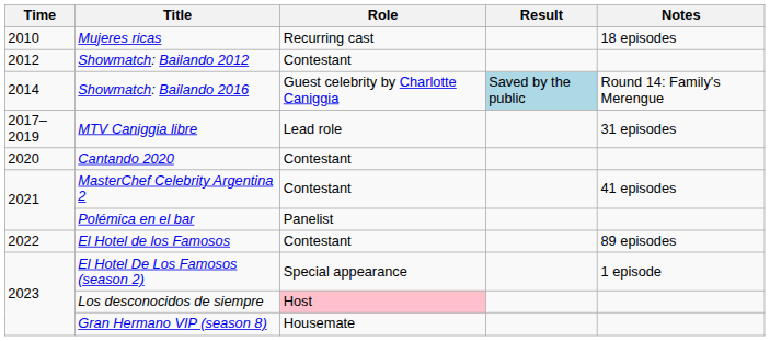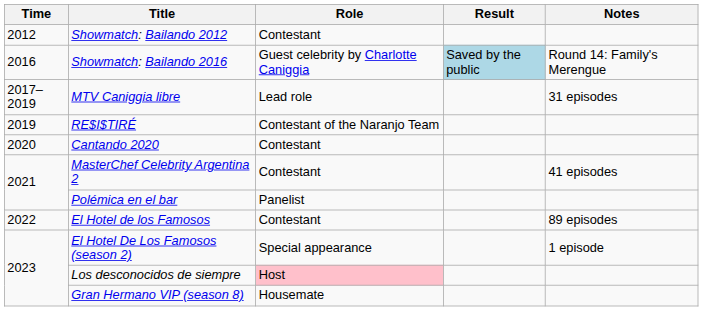- row: 2010 | Mujeres ricas | Recurring cast | 18 episodes
Showmatch: Bailando 2016 | Time: 2014 -> 2016
+ row: 2019 | RE$I$TIRÉ | Contestant of the Naranjo Team
